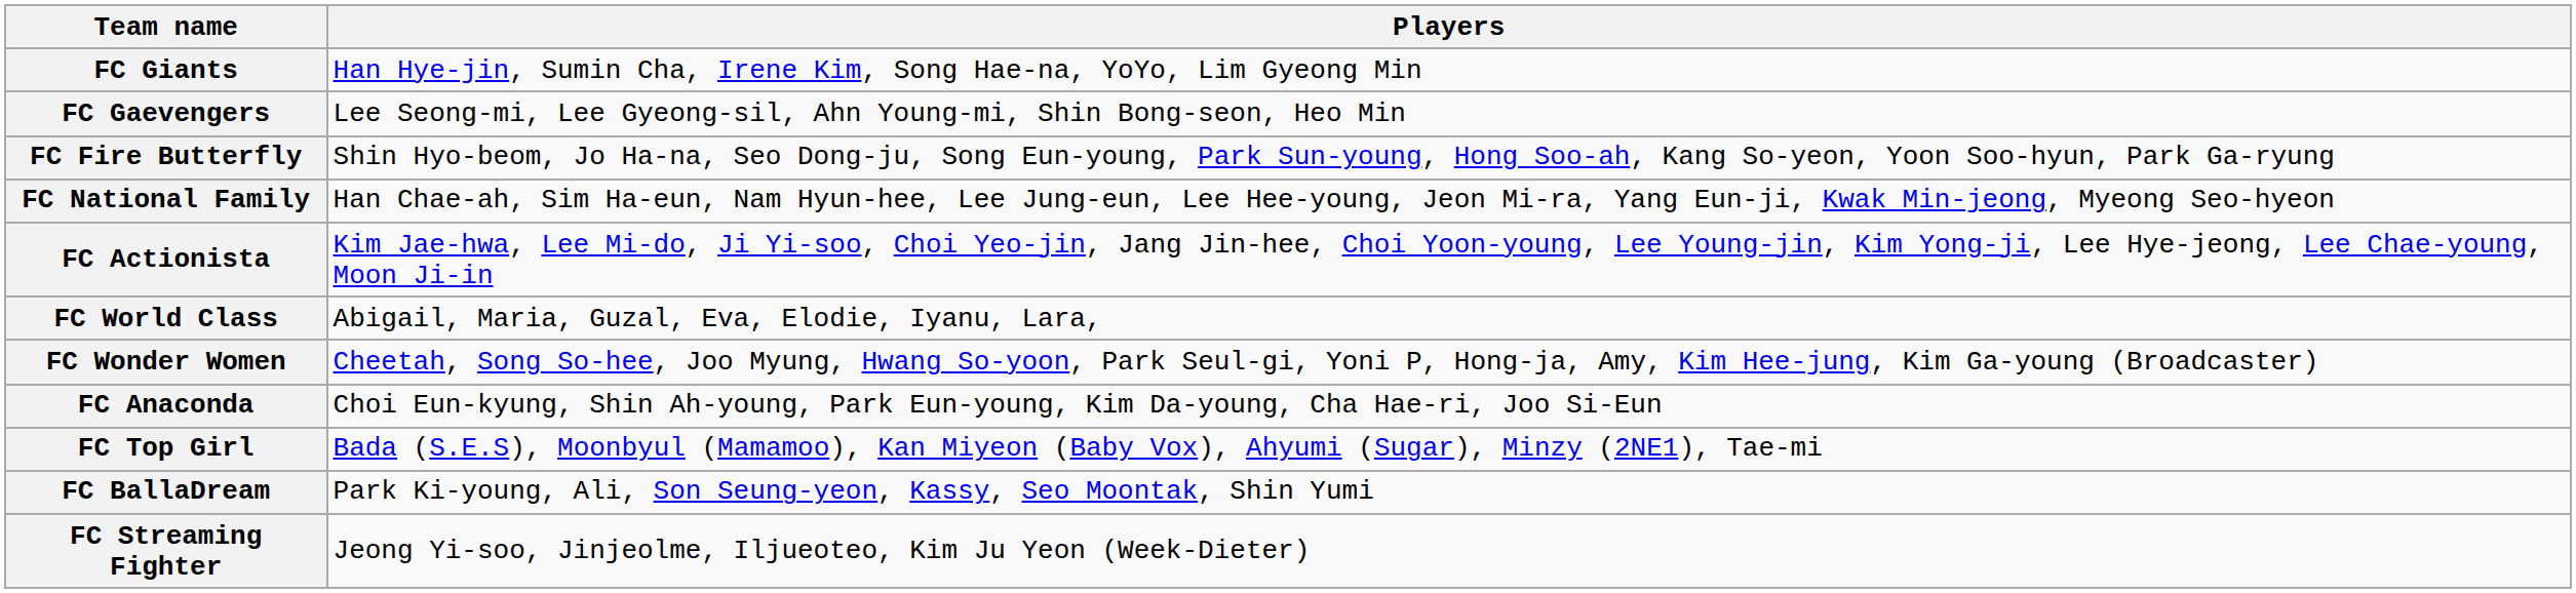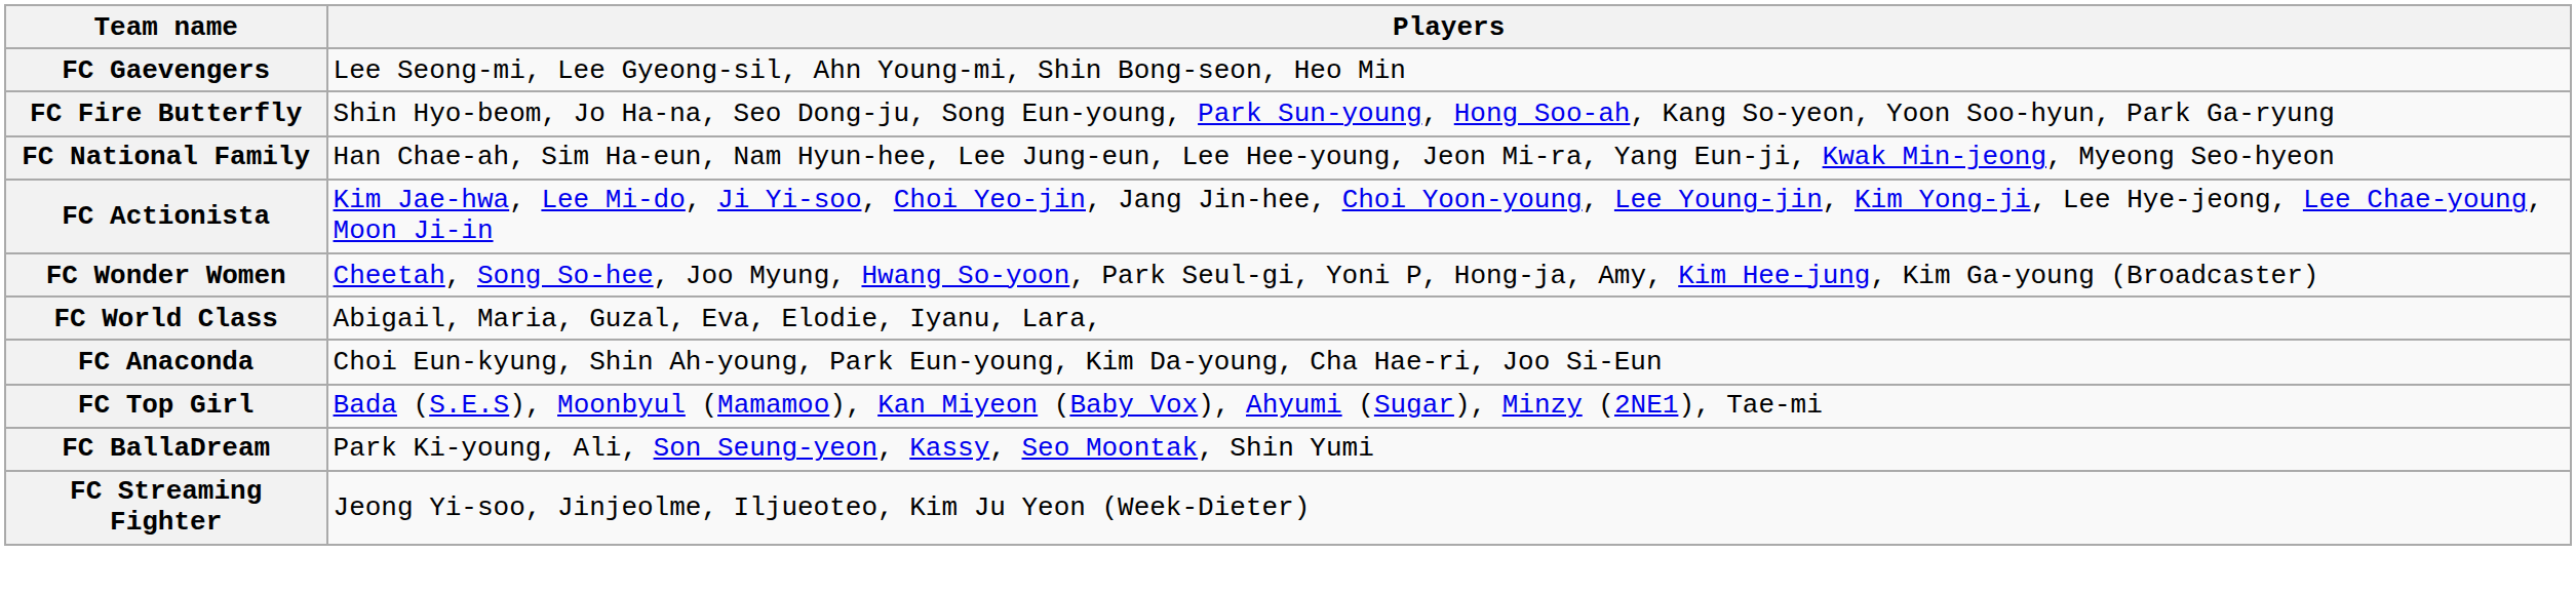- row: FC Giants | Han Hye-jin, Sumin Cha, Irene Kim, Song Hae-na, YoYo, Lim Gyeong Min
rows swapped: FC World Class <-> FC Wonder Women
